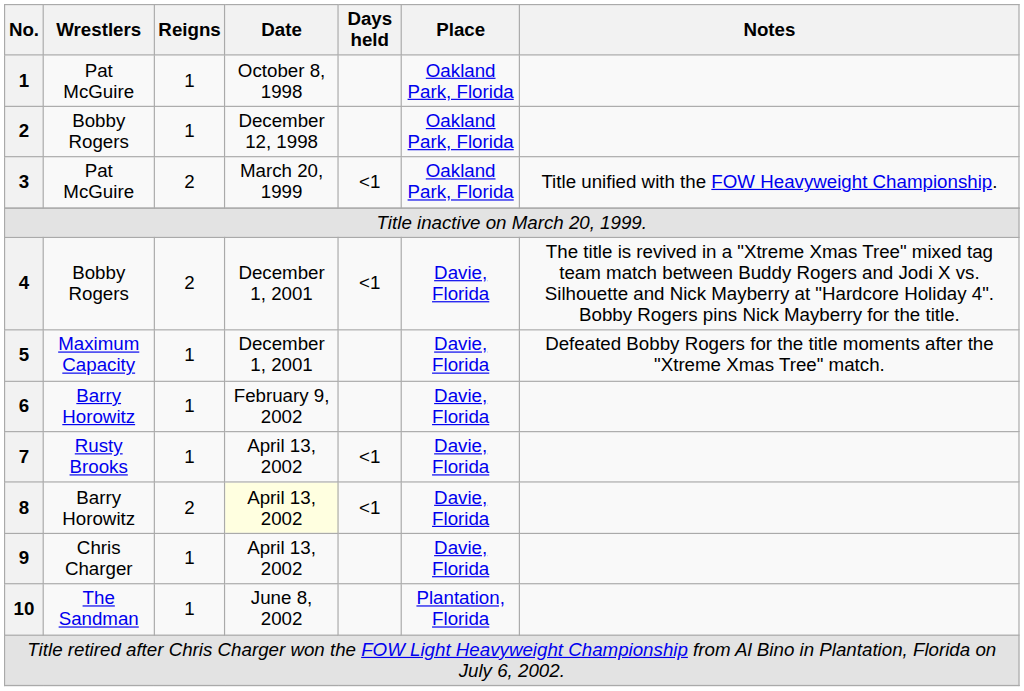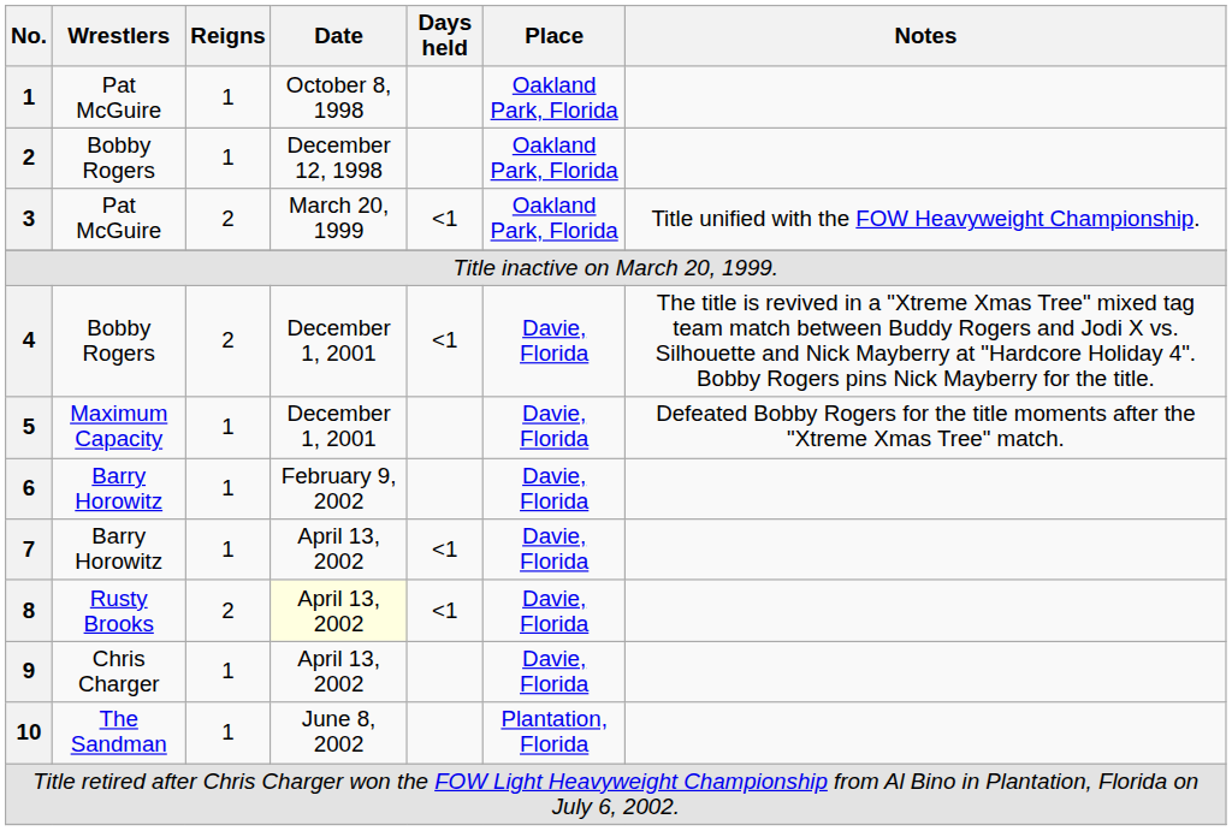7 | Wrestlers: Rusty Brooks -> Barry Horowitz
8 | Wrestlers: Barry Horowitz -> Rusty Brooks
